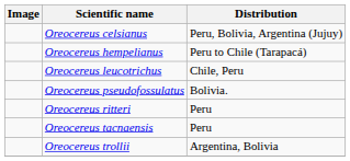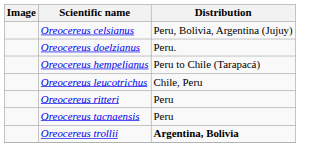+ row: Oreocereus doelzianus | Peru.
- row: Oreocereus pseudofossulatus | Bolivia.
Oreocereus trollii | Distribution: normal -> bold
